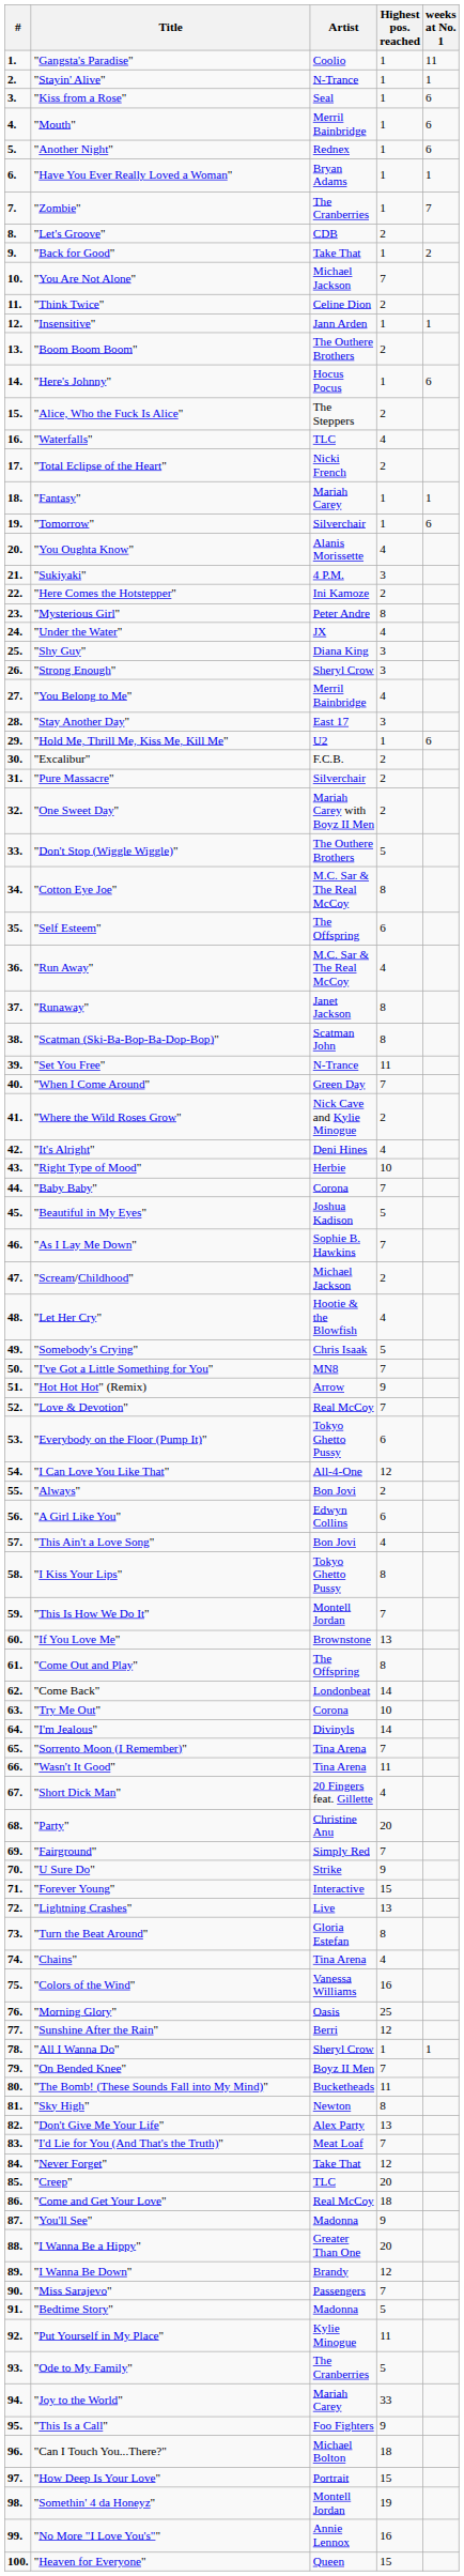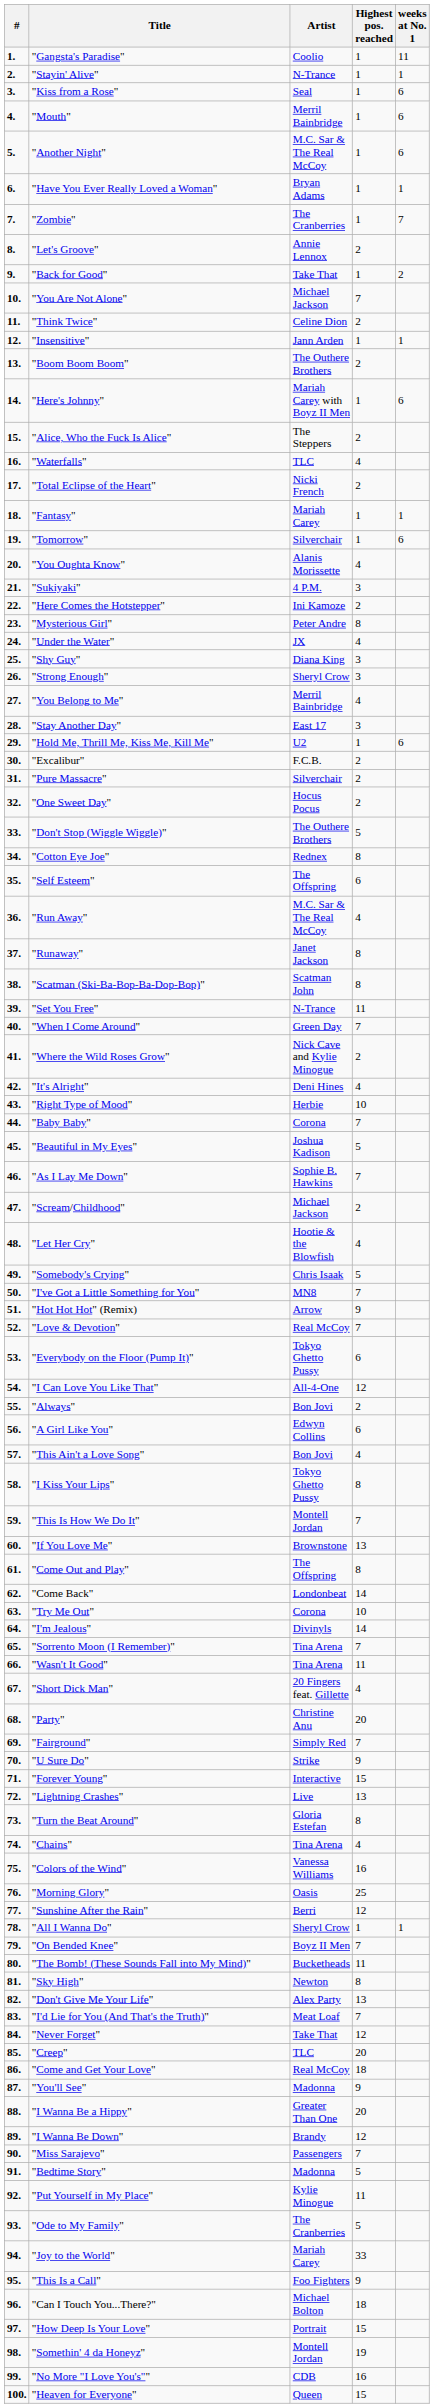"Another Night" | Artist: Rednex -> M.C. Sar & The Real McCoy
"Let's Groove" | Artist: CDB -> Annie Lennox
"Here's Johnny" | Artist: Hocus Pocus -> Mariah Carey with Boyz II Men
"One Sweet Day" | Artist: Mariah Carey with Boyz II Men -> Hocus Pocus
"Cotton Eye Joe" | Artist: M.C. Sar & The Real McCoy -> Rednex
"No More "I Love You's"" | Artist: Annie Lennox -> CDB
